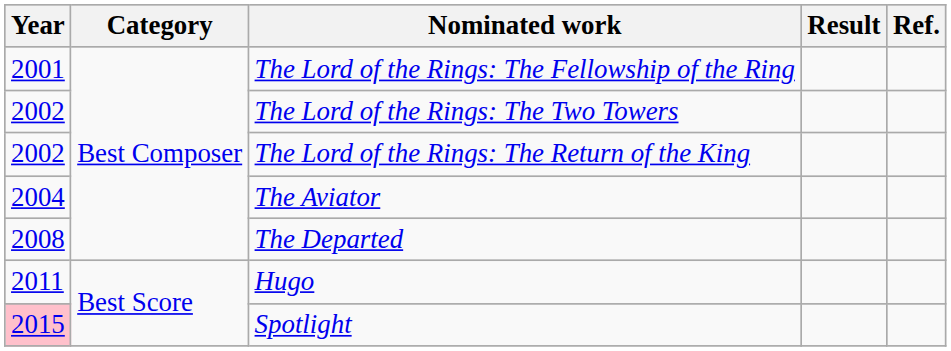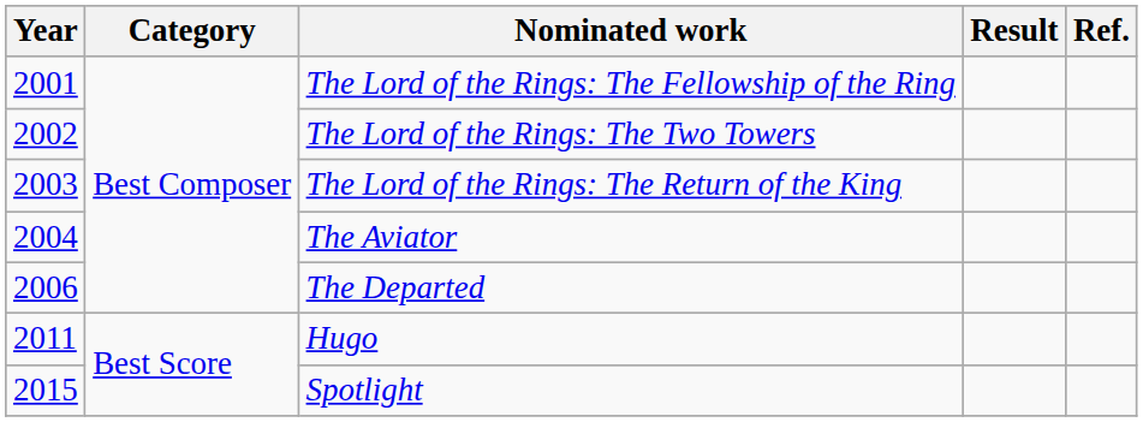The Lord of the Rings: The Return of the King | Year: 2002 -> 2003
The Departed | Year: 2008 -> 2006
Spotlight | Year: pink background -> no background
